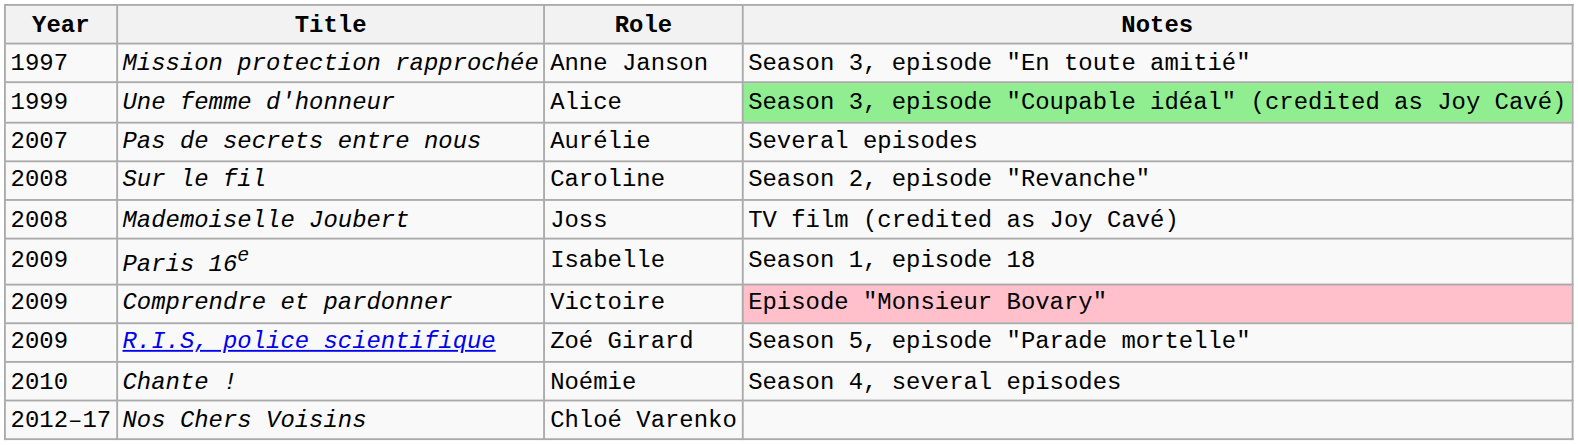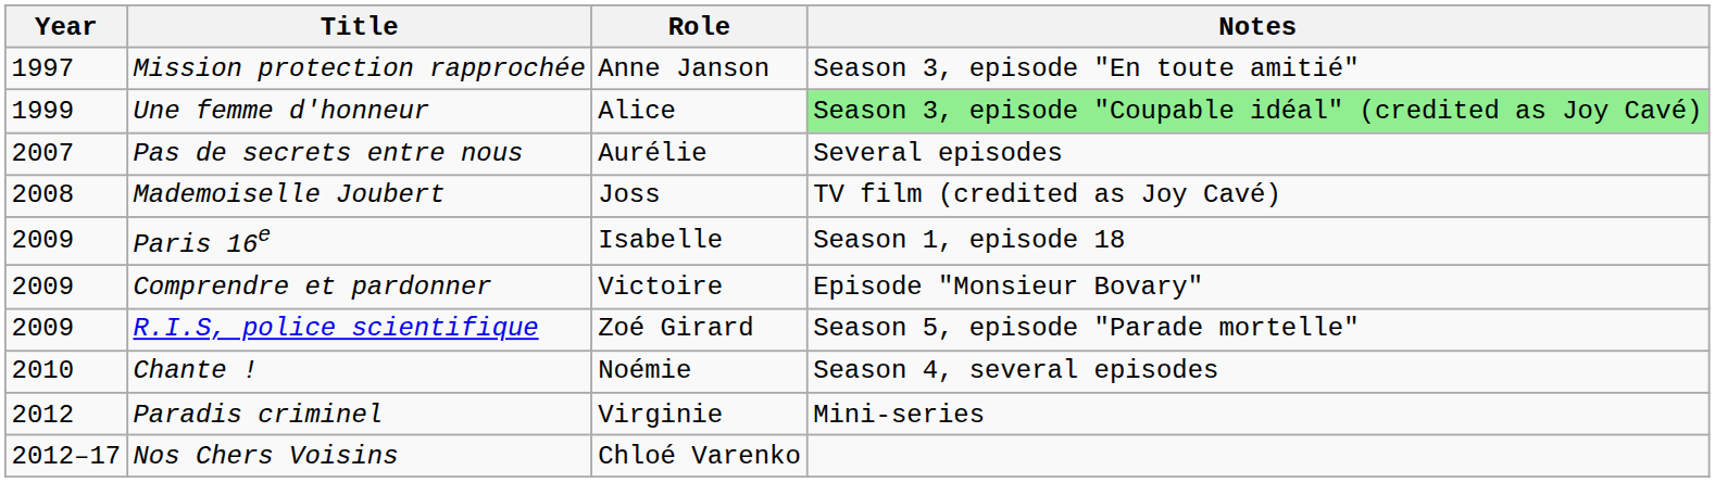- row: 2008 | Sur le fil | Caroline | Season 2, episode "Revanche"
Comprendre et pardonner | Notes: pink background -> no background
+ row: 2012 | Paradis criminel | Virginie | Mini-series
